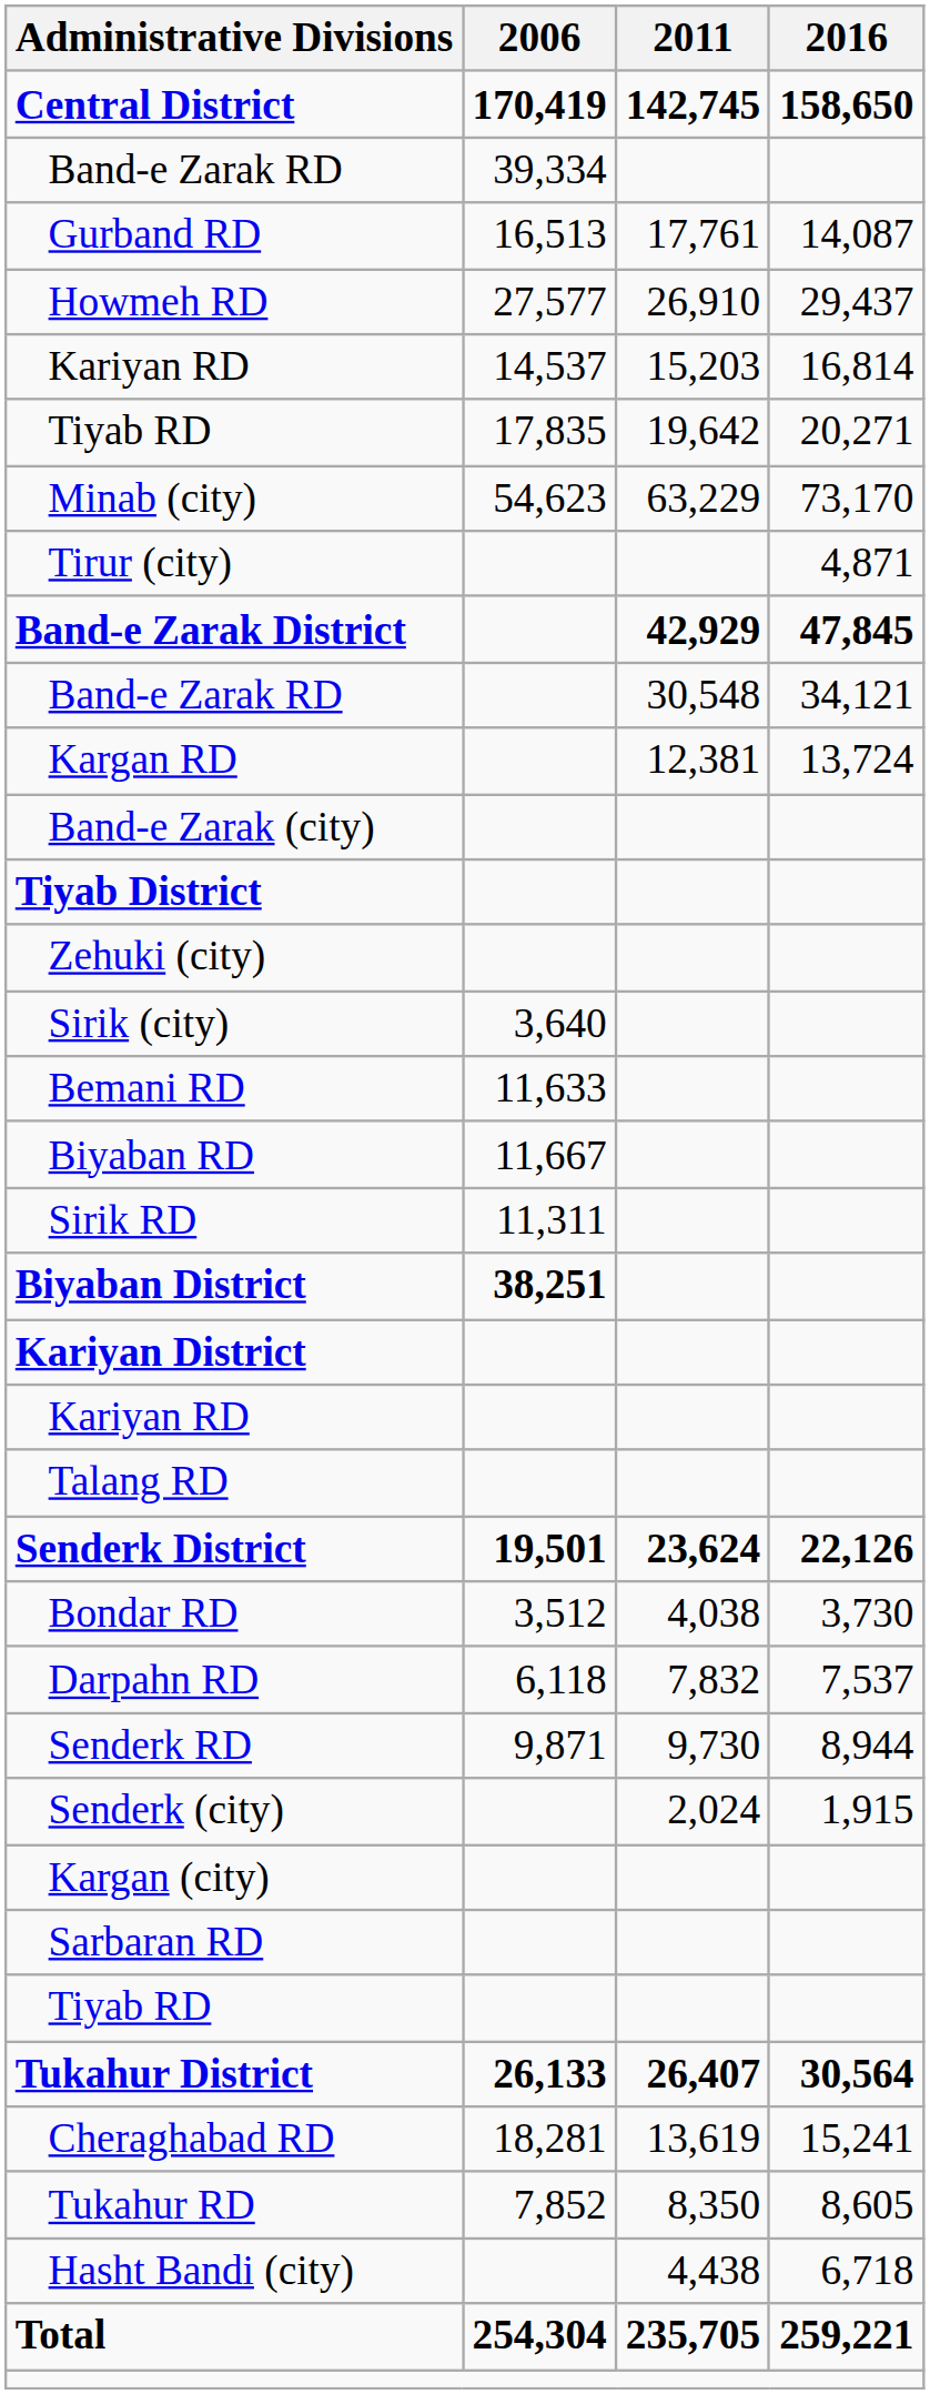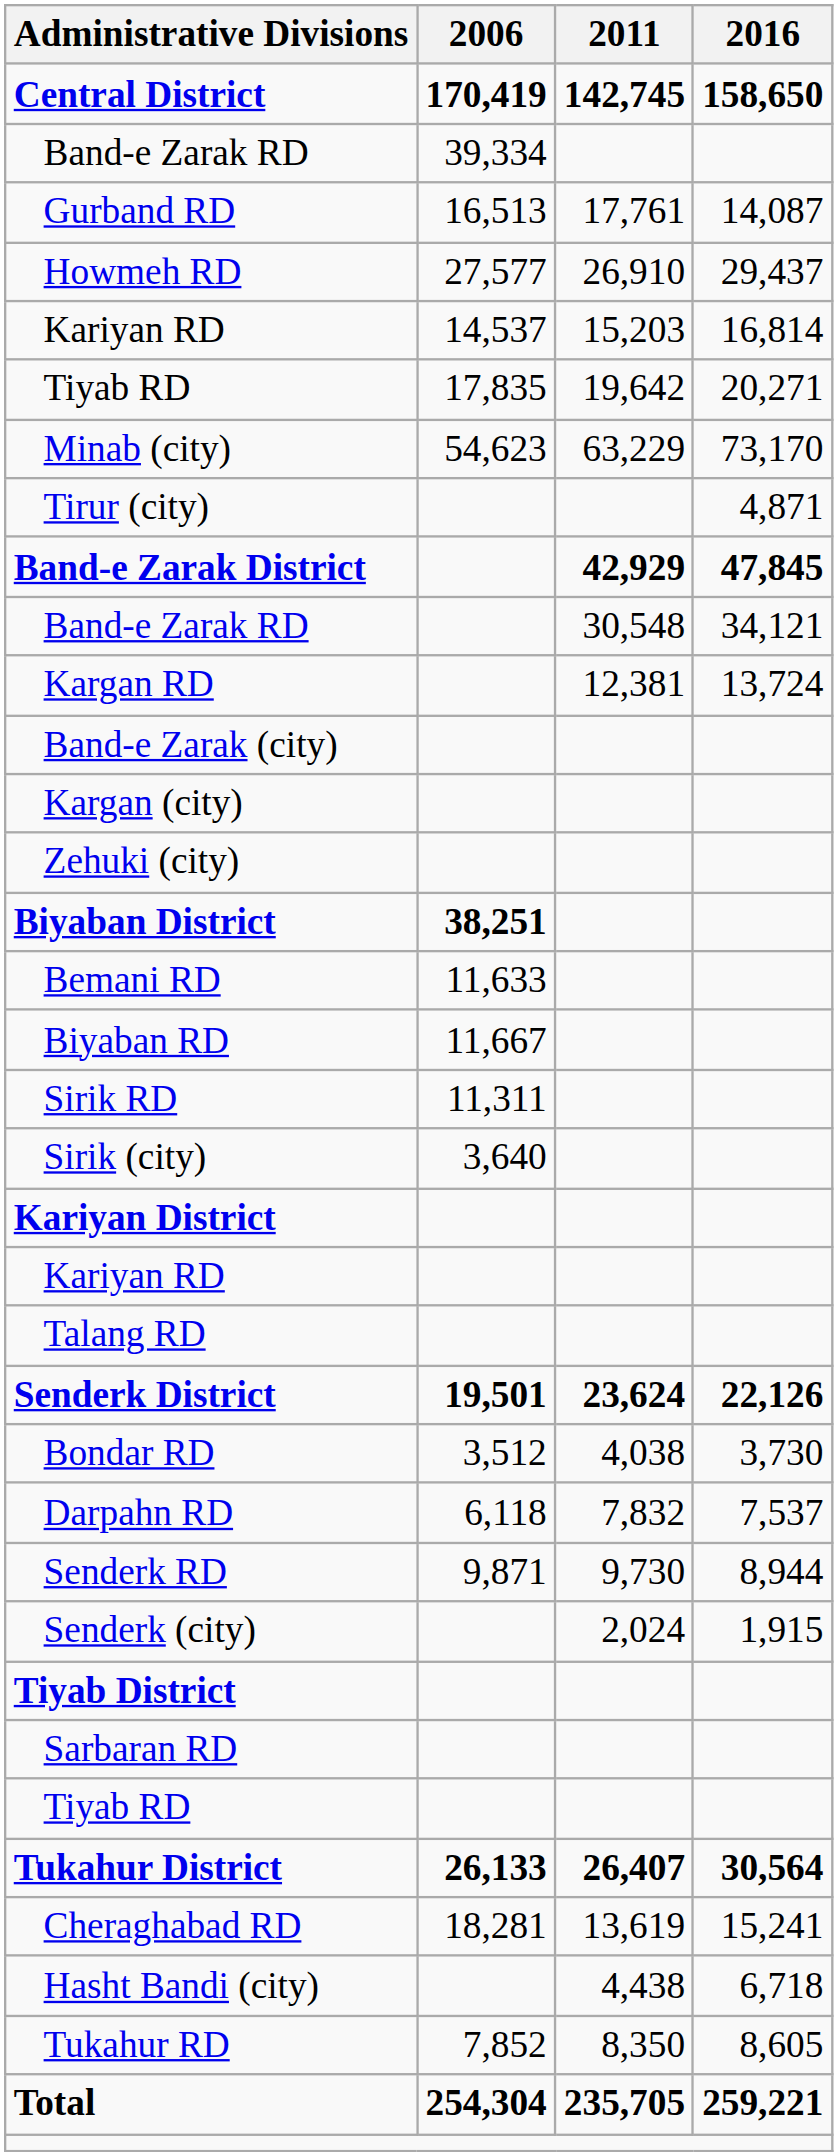rows swapped: Kargan (city) <-> Tiyab District
rows swapped: Biyaban District <-> Sirik (city)
rows swapped: Tukahur RD <-> Hasht Bandi (city)
